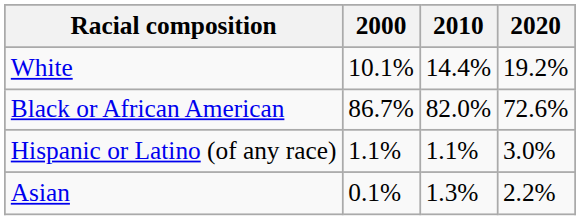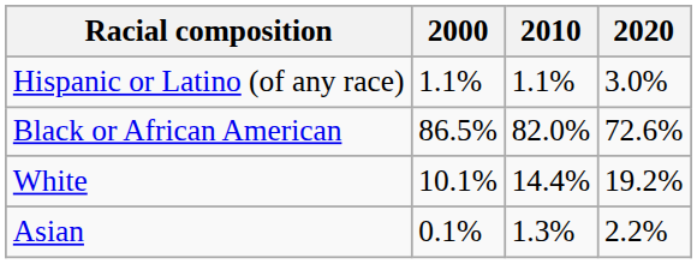rows swapped: White <-> Hispanic or Latino (of any race)
Black or African American | 2000: 86.7% -> 86.5%
